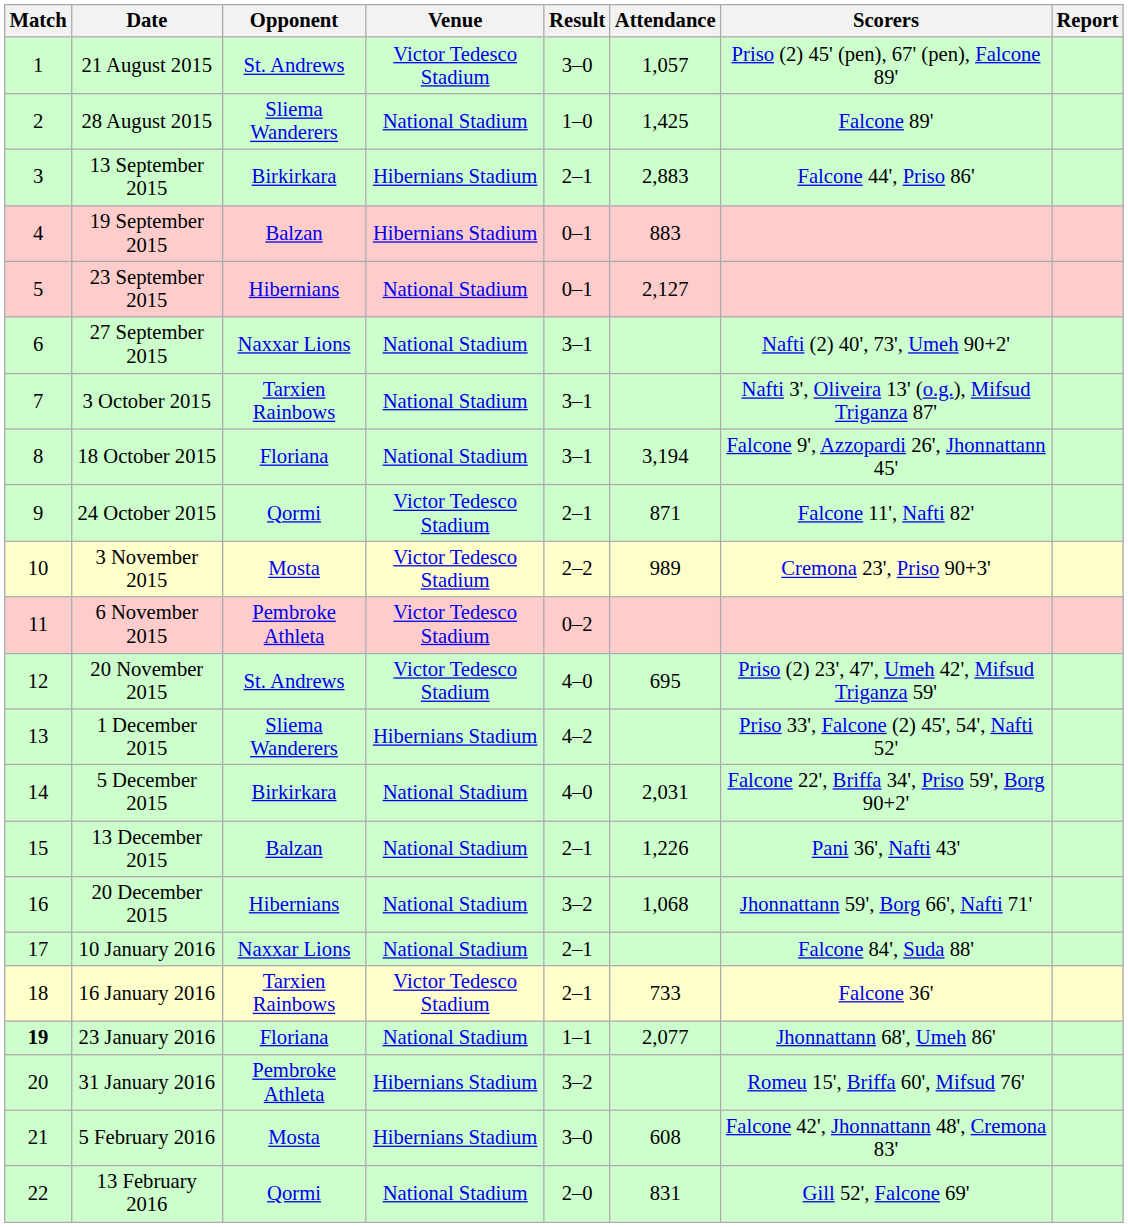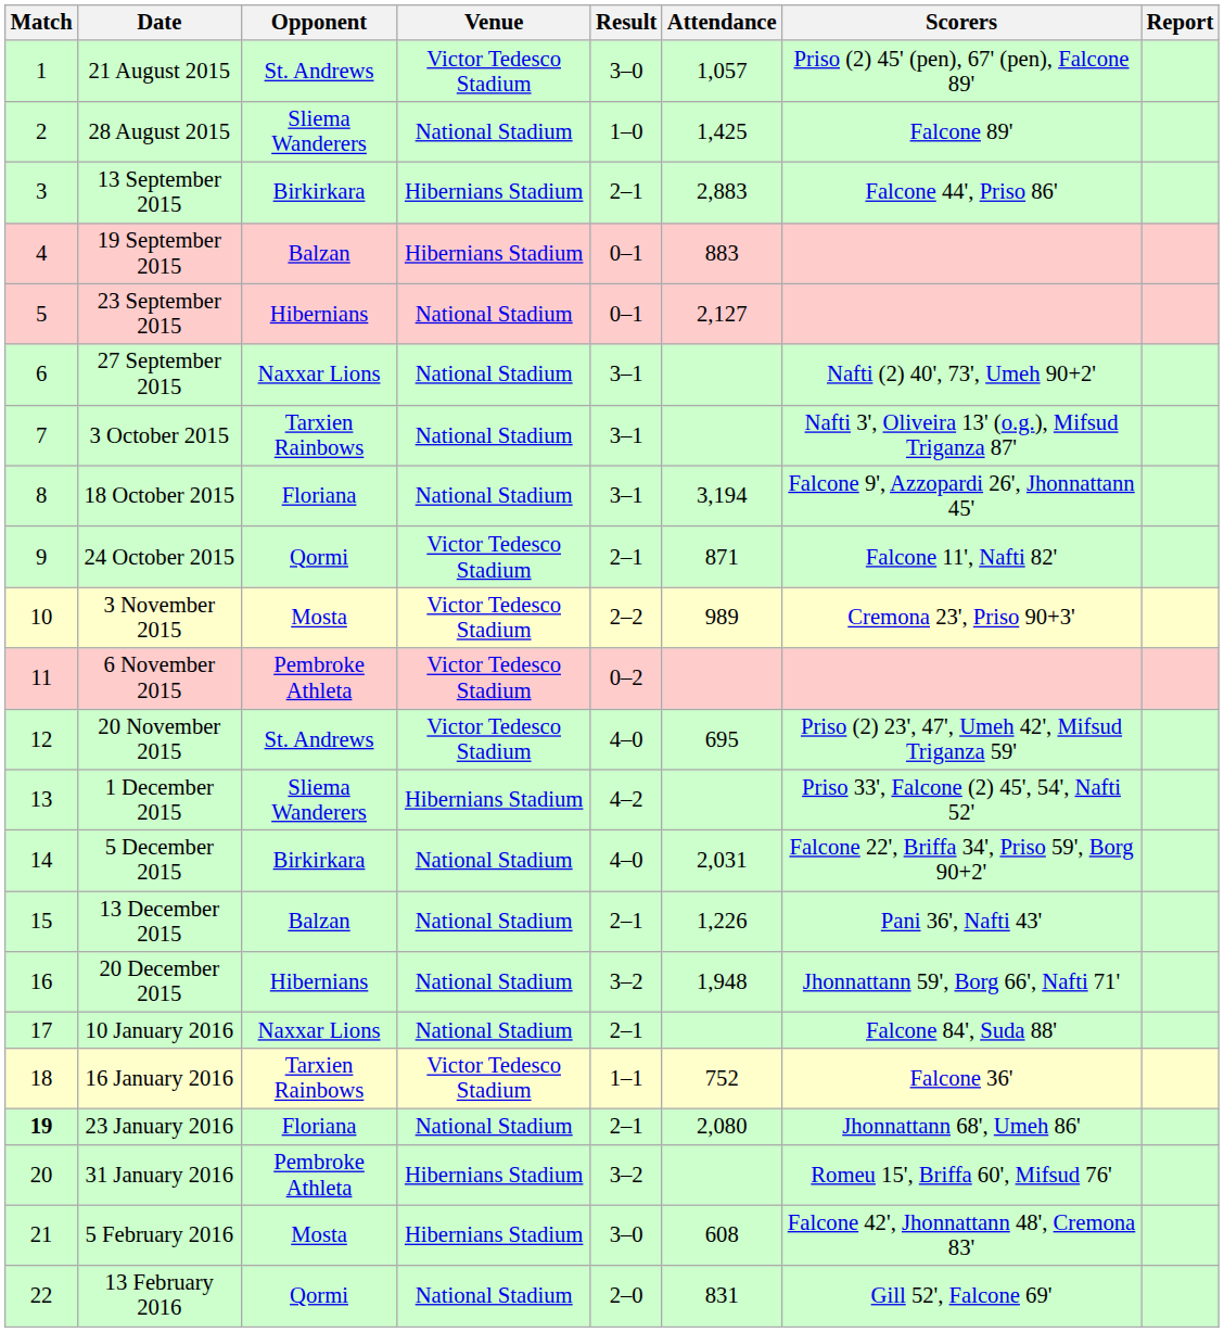20 December 2015 | Attendance: 1,068 -> 1,948
16 January 2016 | Result: 2–1 -> 1–1
16 January 2016 | Attendance: 733 -> 752
23 January 2016 | Result: 1–1 -> 2–1
23 January 2016 | Attendance: 2,077 -> 2,080
